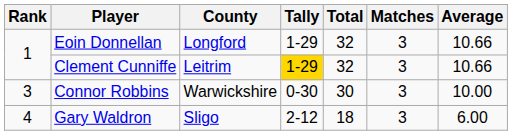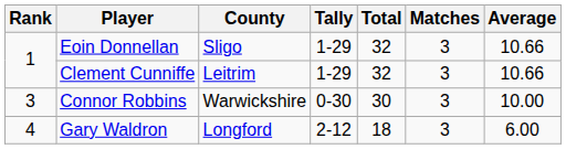Eoin Donnellan | County: Longford -> Sligo
Clement Cunniffe | Tally: gold background -> no background
Gary Waldron | County: Sligo -> Longford
